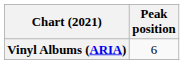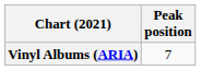Vinyl Albums (ARIA) | Peak position: 6 -> 7
